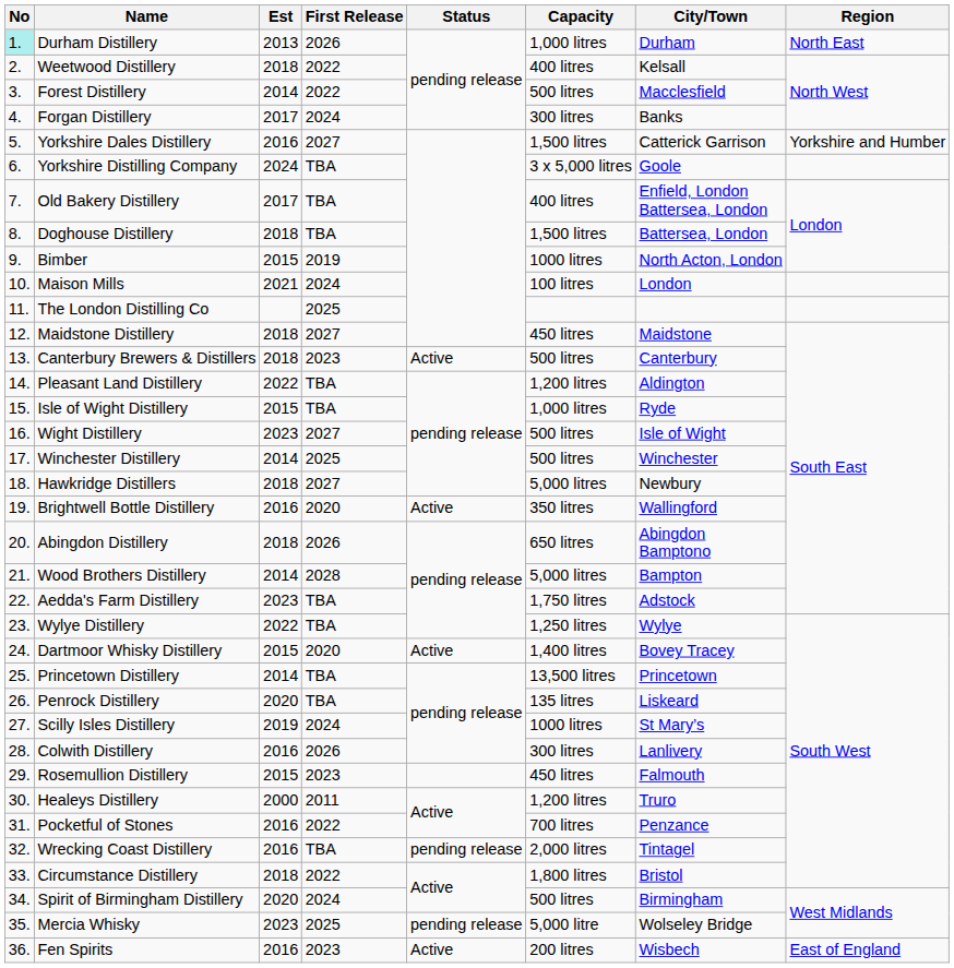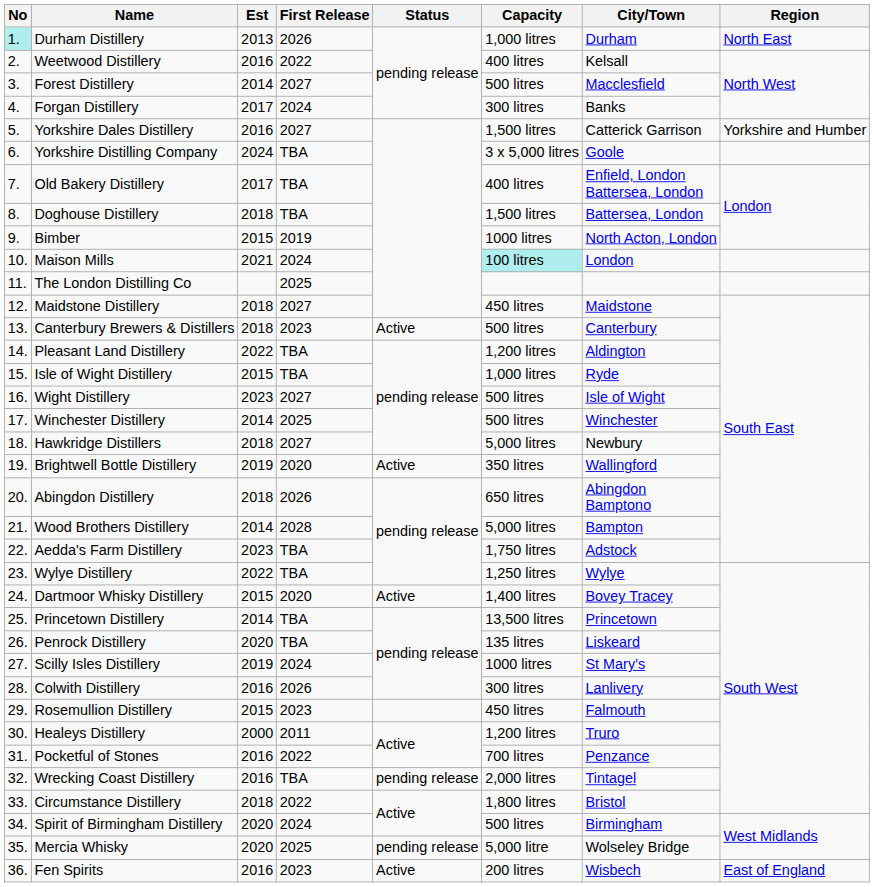Weetwood Distillery | Est: 2018 -> 2016
Forest Distillery | First Release: 2022 -> 2027
Maison Mills | Capacity: no background -> paleturquoise background
Brightwell Bottle Distillery | Est: 2016 -> 2019
Mercia Whisky | Est: 2023 -> 2020
